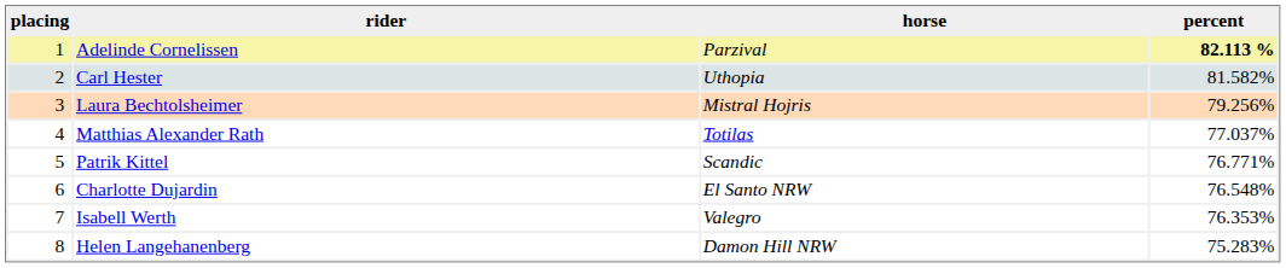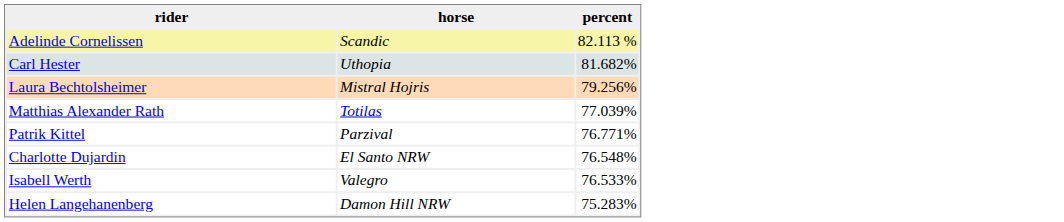- column: placing | 1 | 2 | 3 | 4 | 5 | 6 | 7 | 8
Adelinde Cornelissen | horse: Parzival -> Scandic
Adelinde Cornelissen | percent: bold -> normal
Carl Hester | percent: 81.582% -> 81.682%
Matthias Alexander Rath | percent: 77.037% -> 77.039%
Patrik Kittel | horse: Scandic -> Parzival
Isabell Werth | percent: 76.353% -> 76.533%
